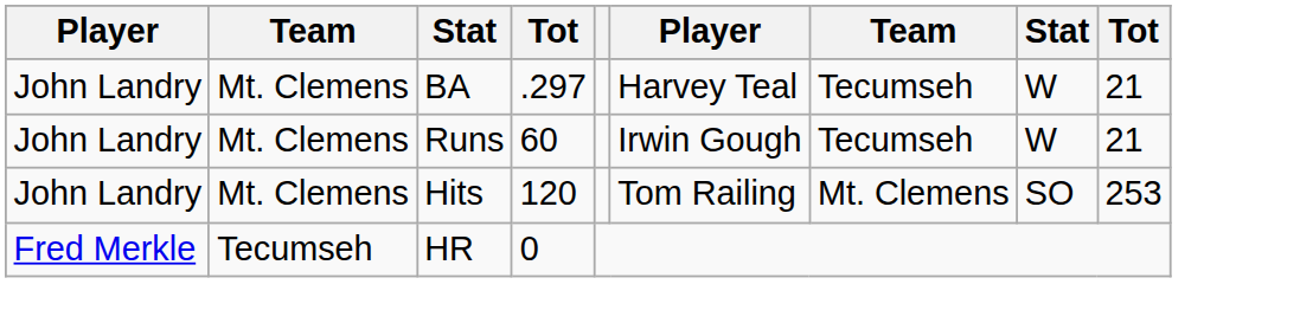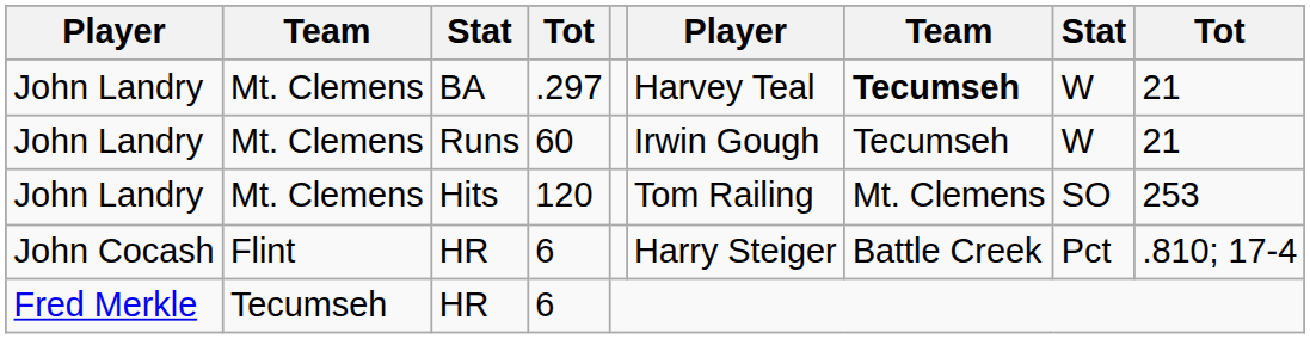BA | column 7: normal -> bold
+ row: John Cocash | Flint | HR | 6 | Harry Steiger | Battle Creek | Pct | .810; 17-4
Fred Merkle / HR | column 4: 0 -> 6
